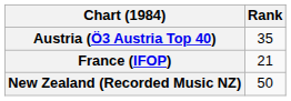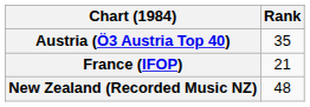New Zealand (Recorded Music NZ) | Rank: 50 -> 48
